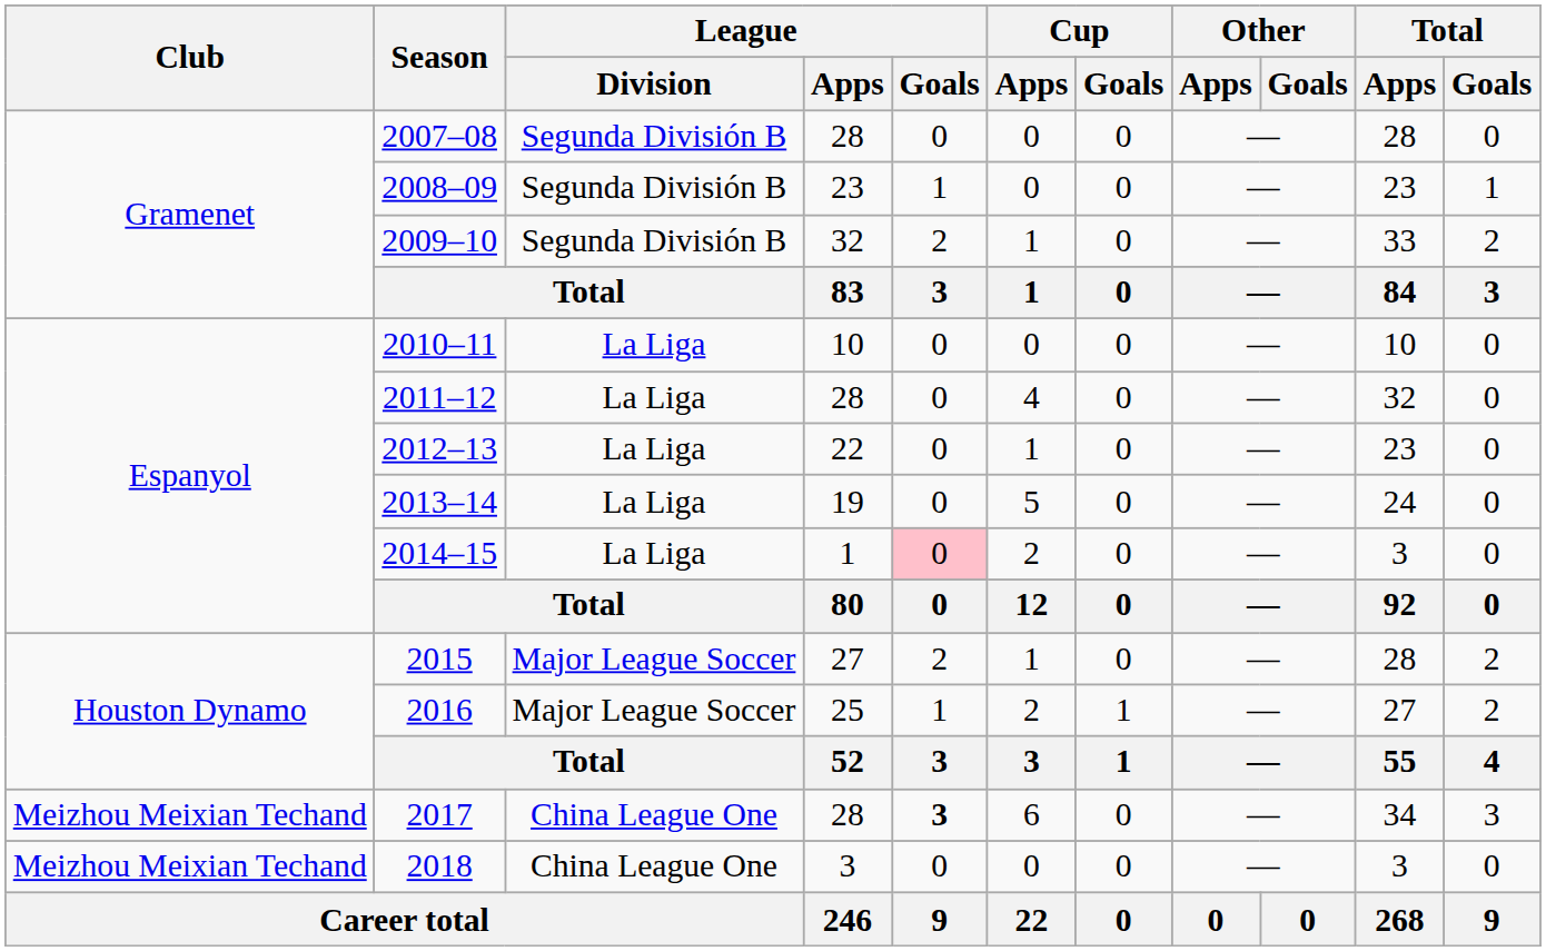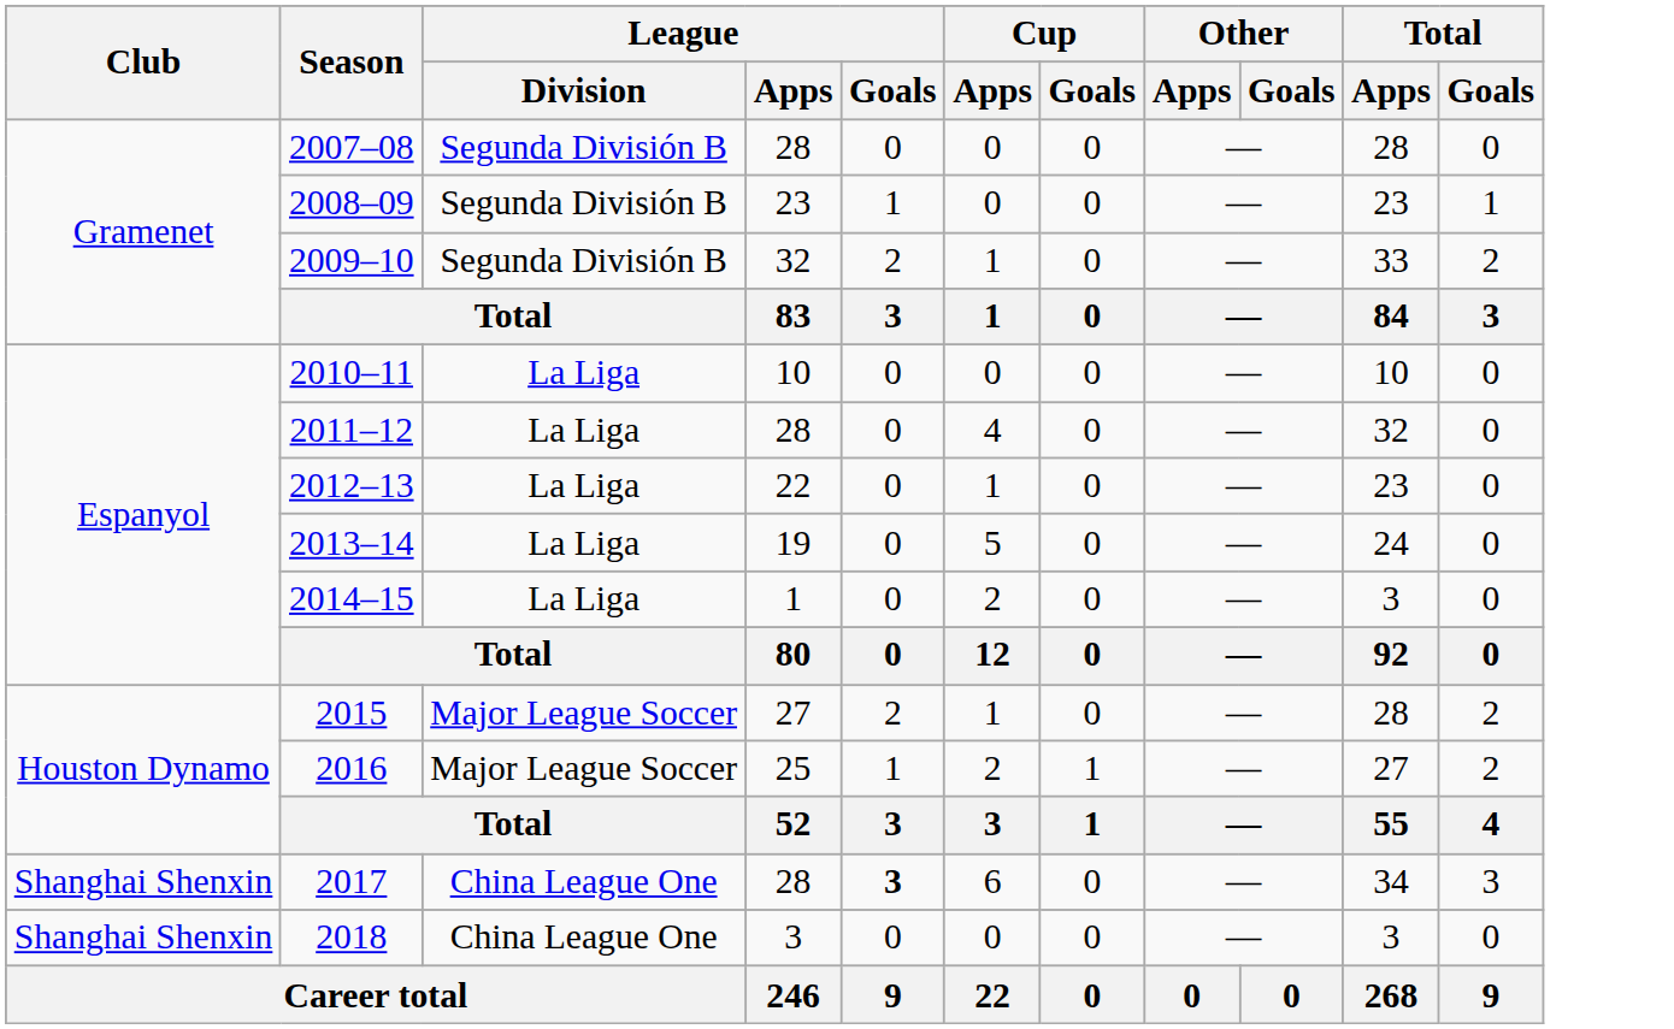2014–15 | League / Goals: pink background -> no background
2017 | Club: Meizhou Meixian Techand -> Shanghai Shenxin
2018 | Club: Meizhou Meixian Techand -> Shanghai Shenxin
